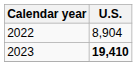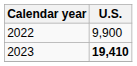2022 | U.S.: 8,904 -> 9,900
